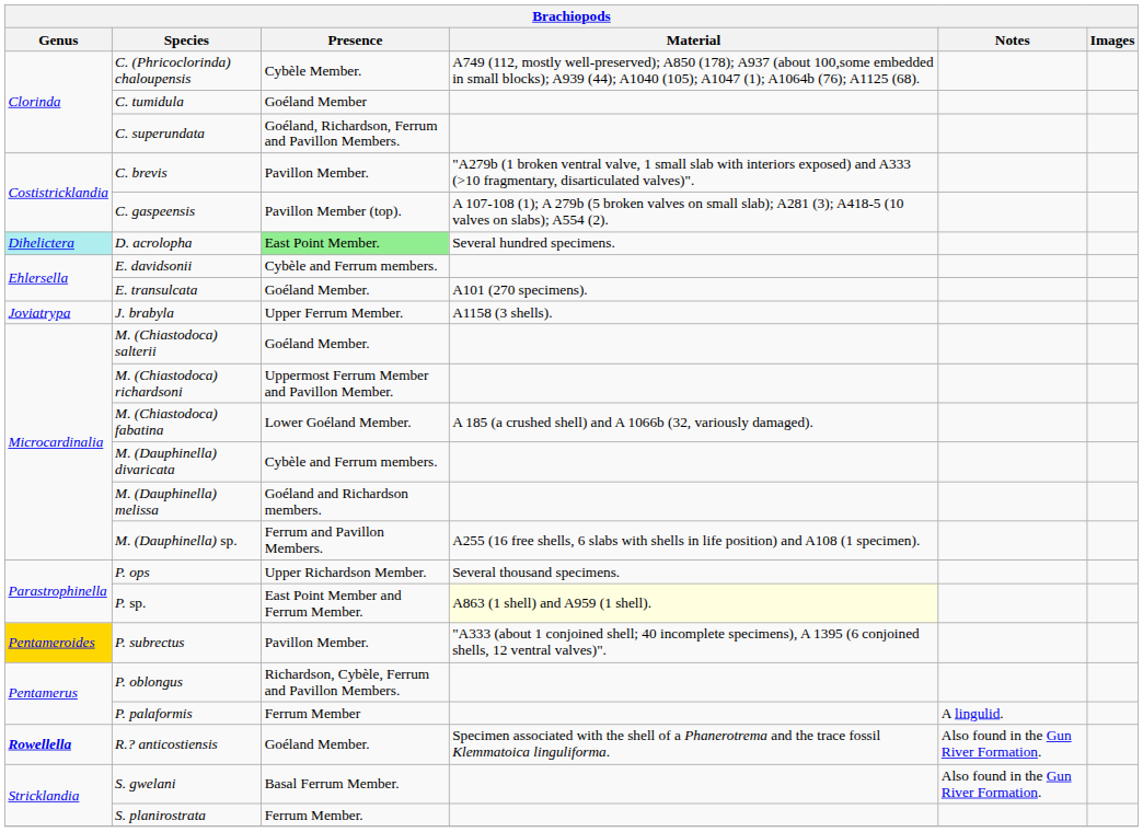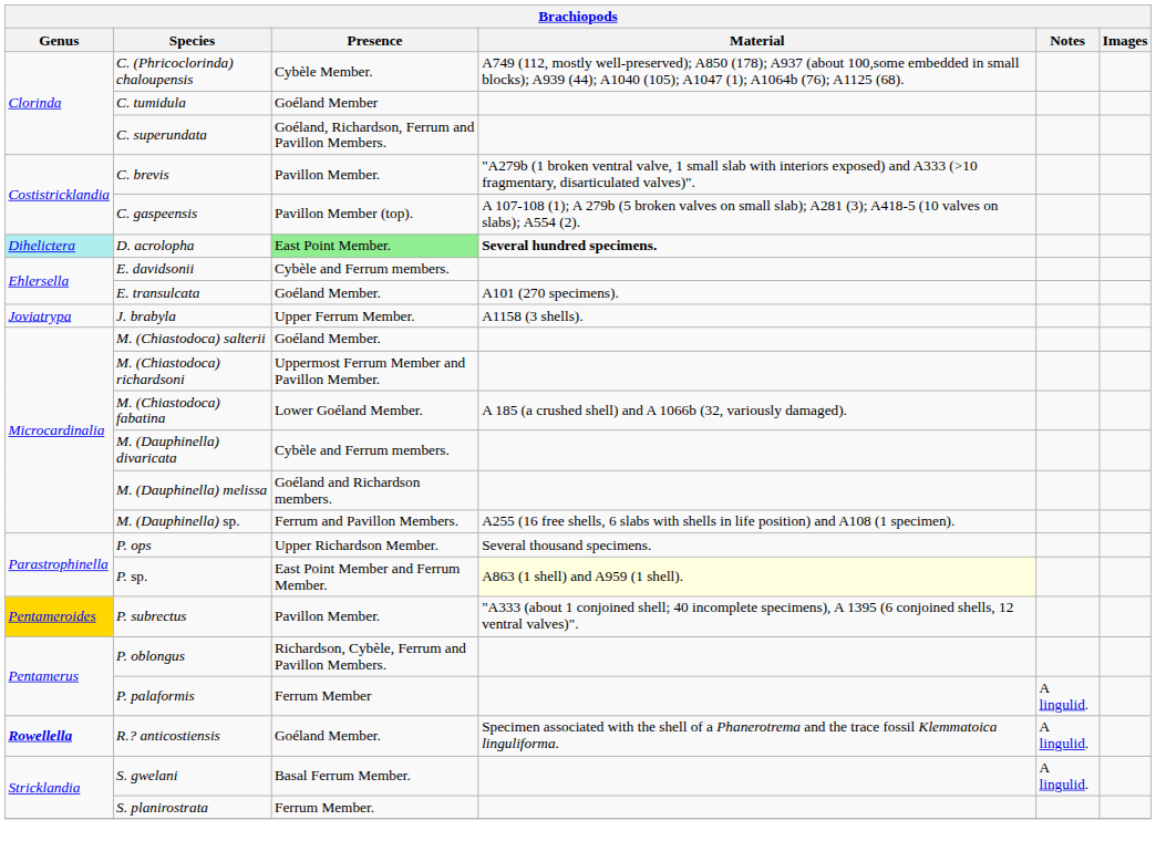D. acrolopha | Material: normal -> bold
R.? anticostiensis | Notes: Also found in the Gun River Formation. -> A lingulid.
S. gwelani | Notes: Also found in the Gun River Formation. -> A lingulid.
